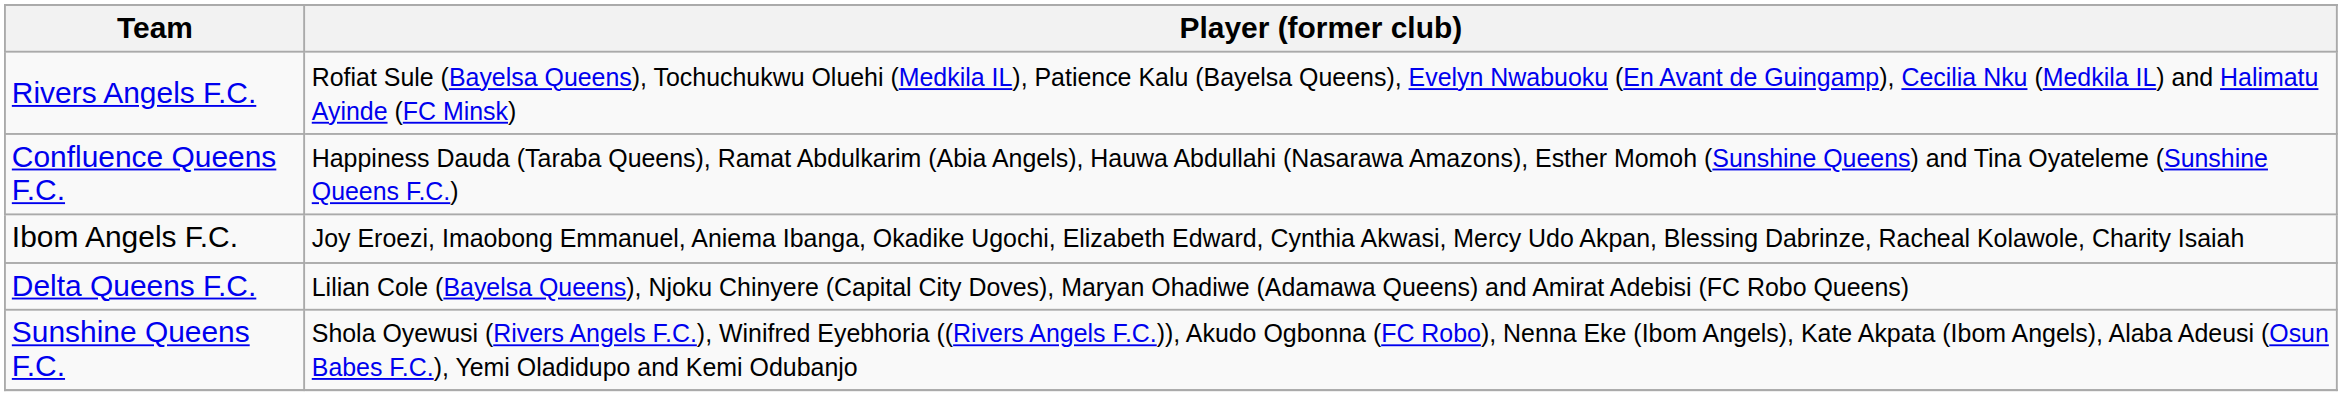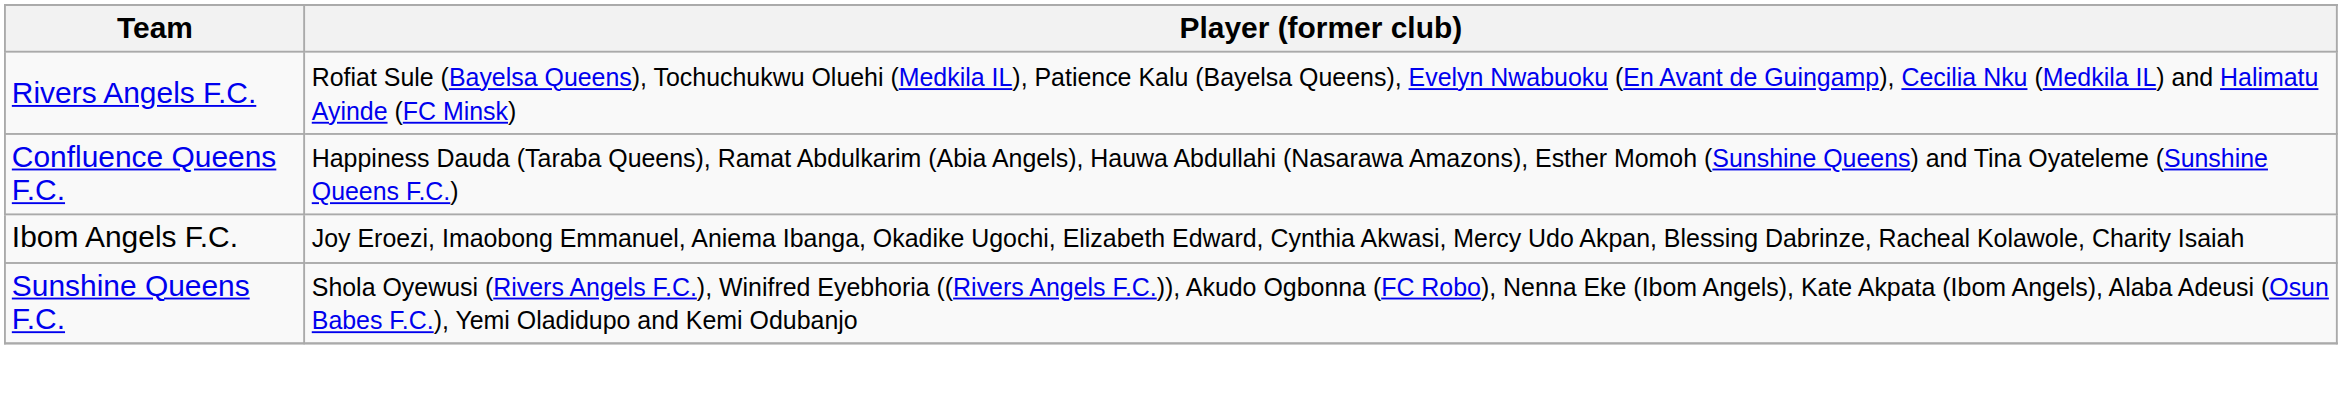- row: Delta Queens F.C. | Lilian Cole (Bayelsa Queens), Njoku Chinyere (Capital City Doves), Maryan Ohadiwe (Adamawa Queens) and Amirat Adebisi (FC Robo Queens)
